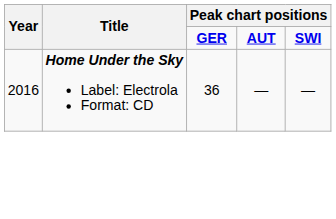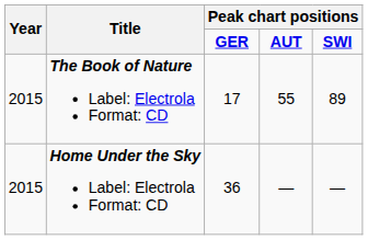+ row: 2015 | The Book of Nature Label: Electrola Format: CD | 17 | 55 | 89
Home Under the Sky Label: Electrola Format: CD | Year: 2016 -> 2015
